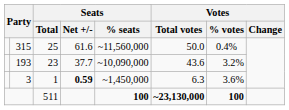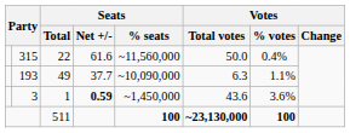315 | Seats / Total: 25 -> 22
193 | Seats / Total: 23 -> 49
193 | Votes / Total votes: 43.6 -> 6.3
193 | Votes / % votes: 3.2% -> 1.1%
3 | Votes / Total votes: 6.3 -> 43.6
